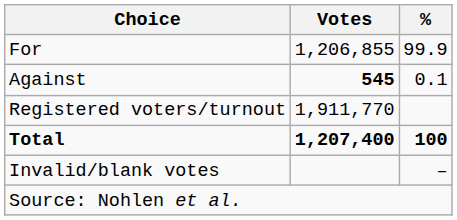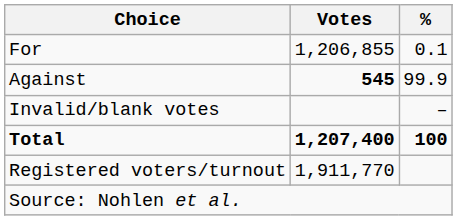For | %: 99.9 -> 0.1
Against | %: 0.1 -> 99.9
rows swapped: Invalid/blank votes <-> Registered voters/turnout
